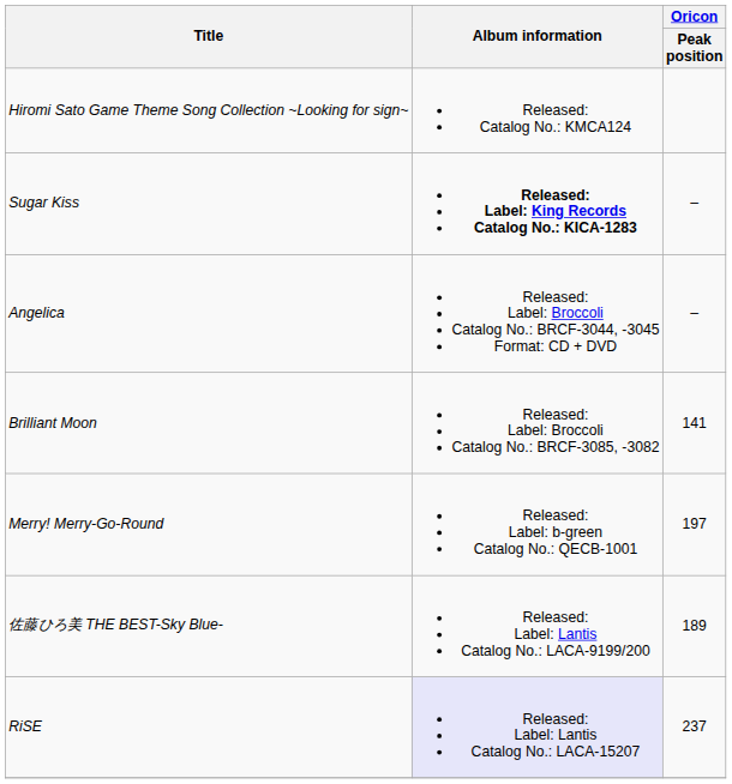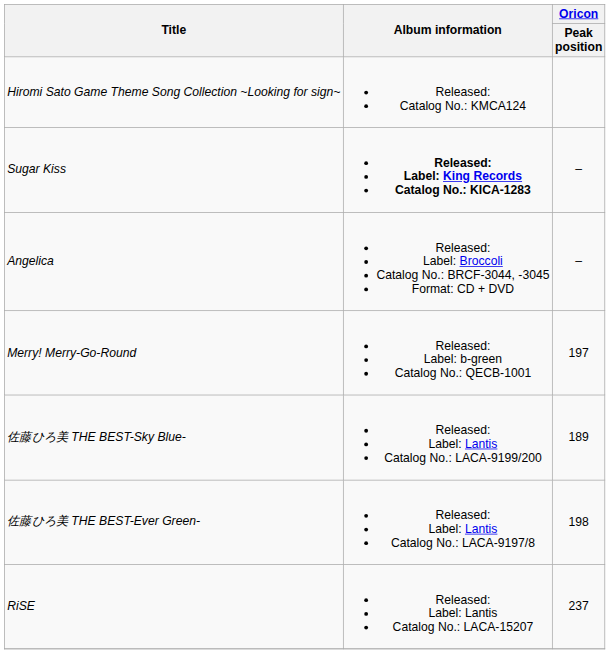- row: Brilliant Moon | Released: Label: Broccoli Catalog No.: BRCF-3085, -3082 | 141
+ row: 佐藤ひろ美 THE BEST-Ever Green- | Released: Label: Lantis Catalog No.: LACA-9197/8 | 198
RiSE | Album information: lavender background -> no background
